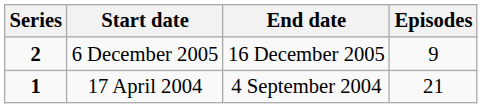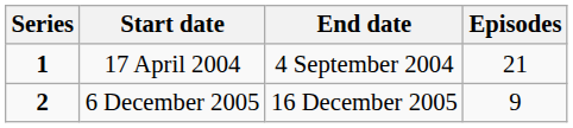rows swapped: 17 April 2004 <-> 6 December 2005
